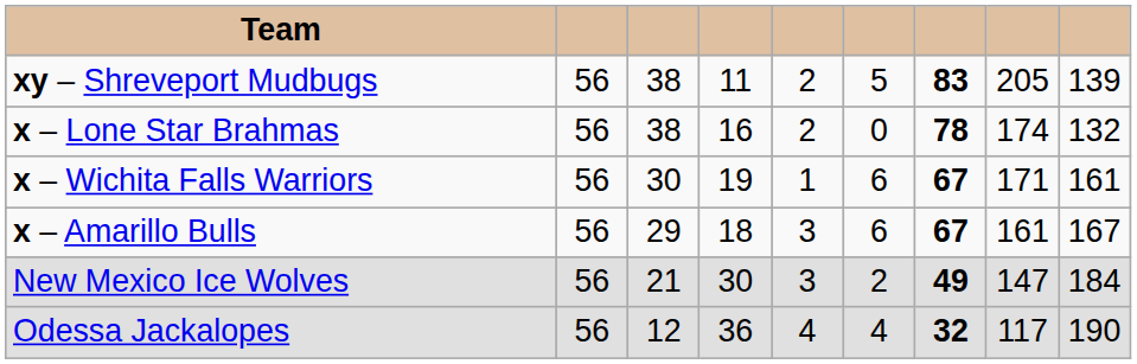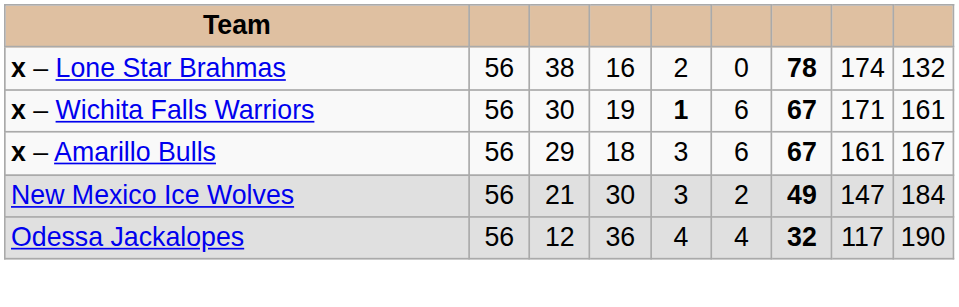- row: xy – Shreveport Mudbugs | 56 | 38 | 11 | 2 | 5 | 83 | 205 | 139
x – Wichita Falls Warriors | column 5: normal -> bold
